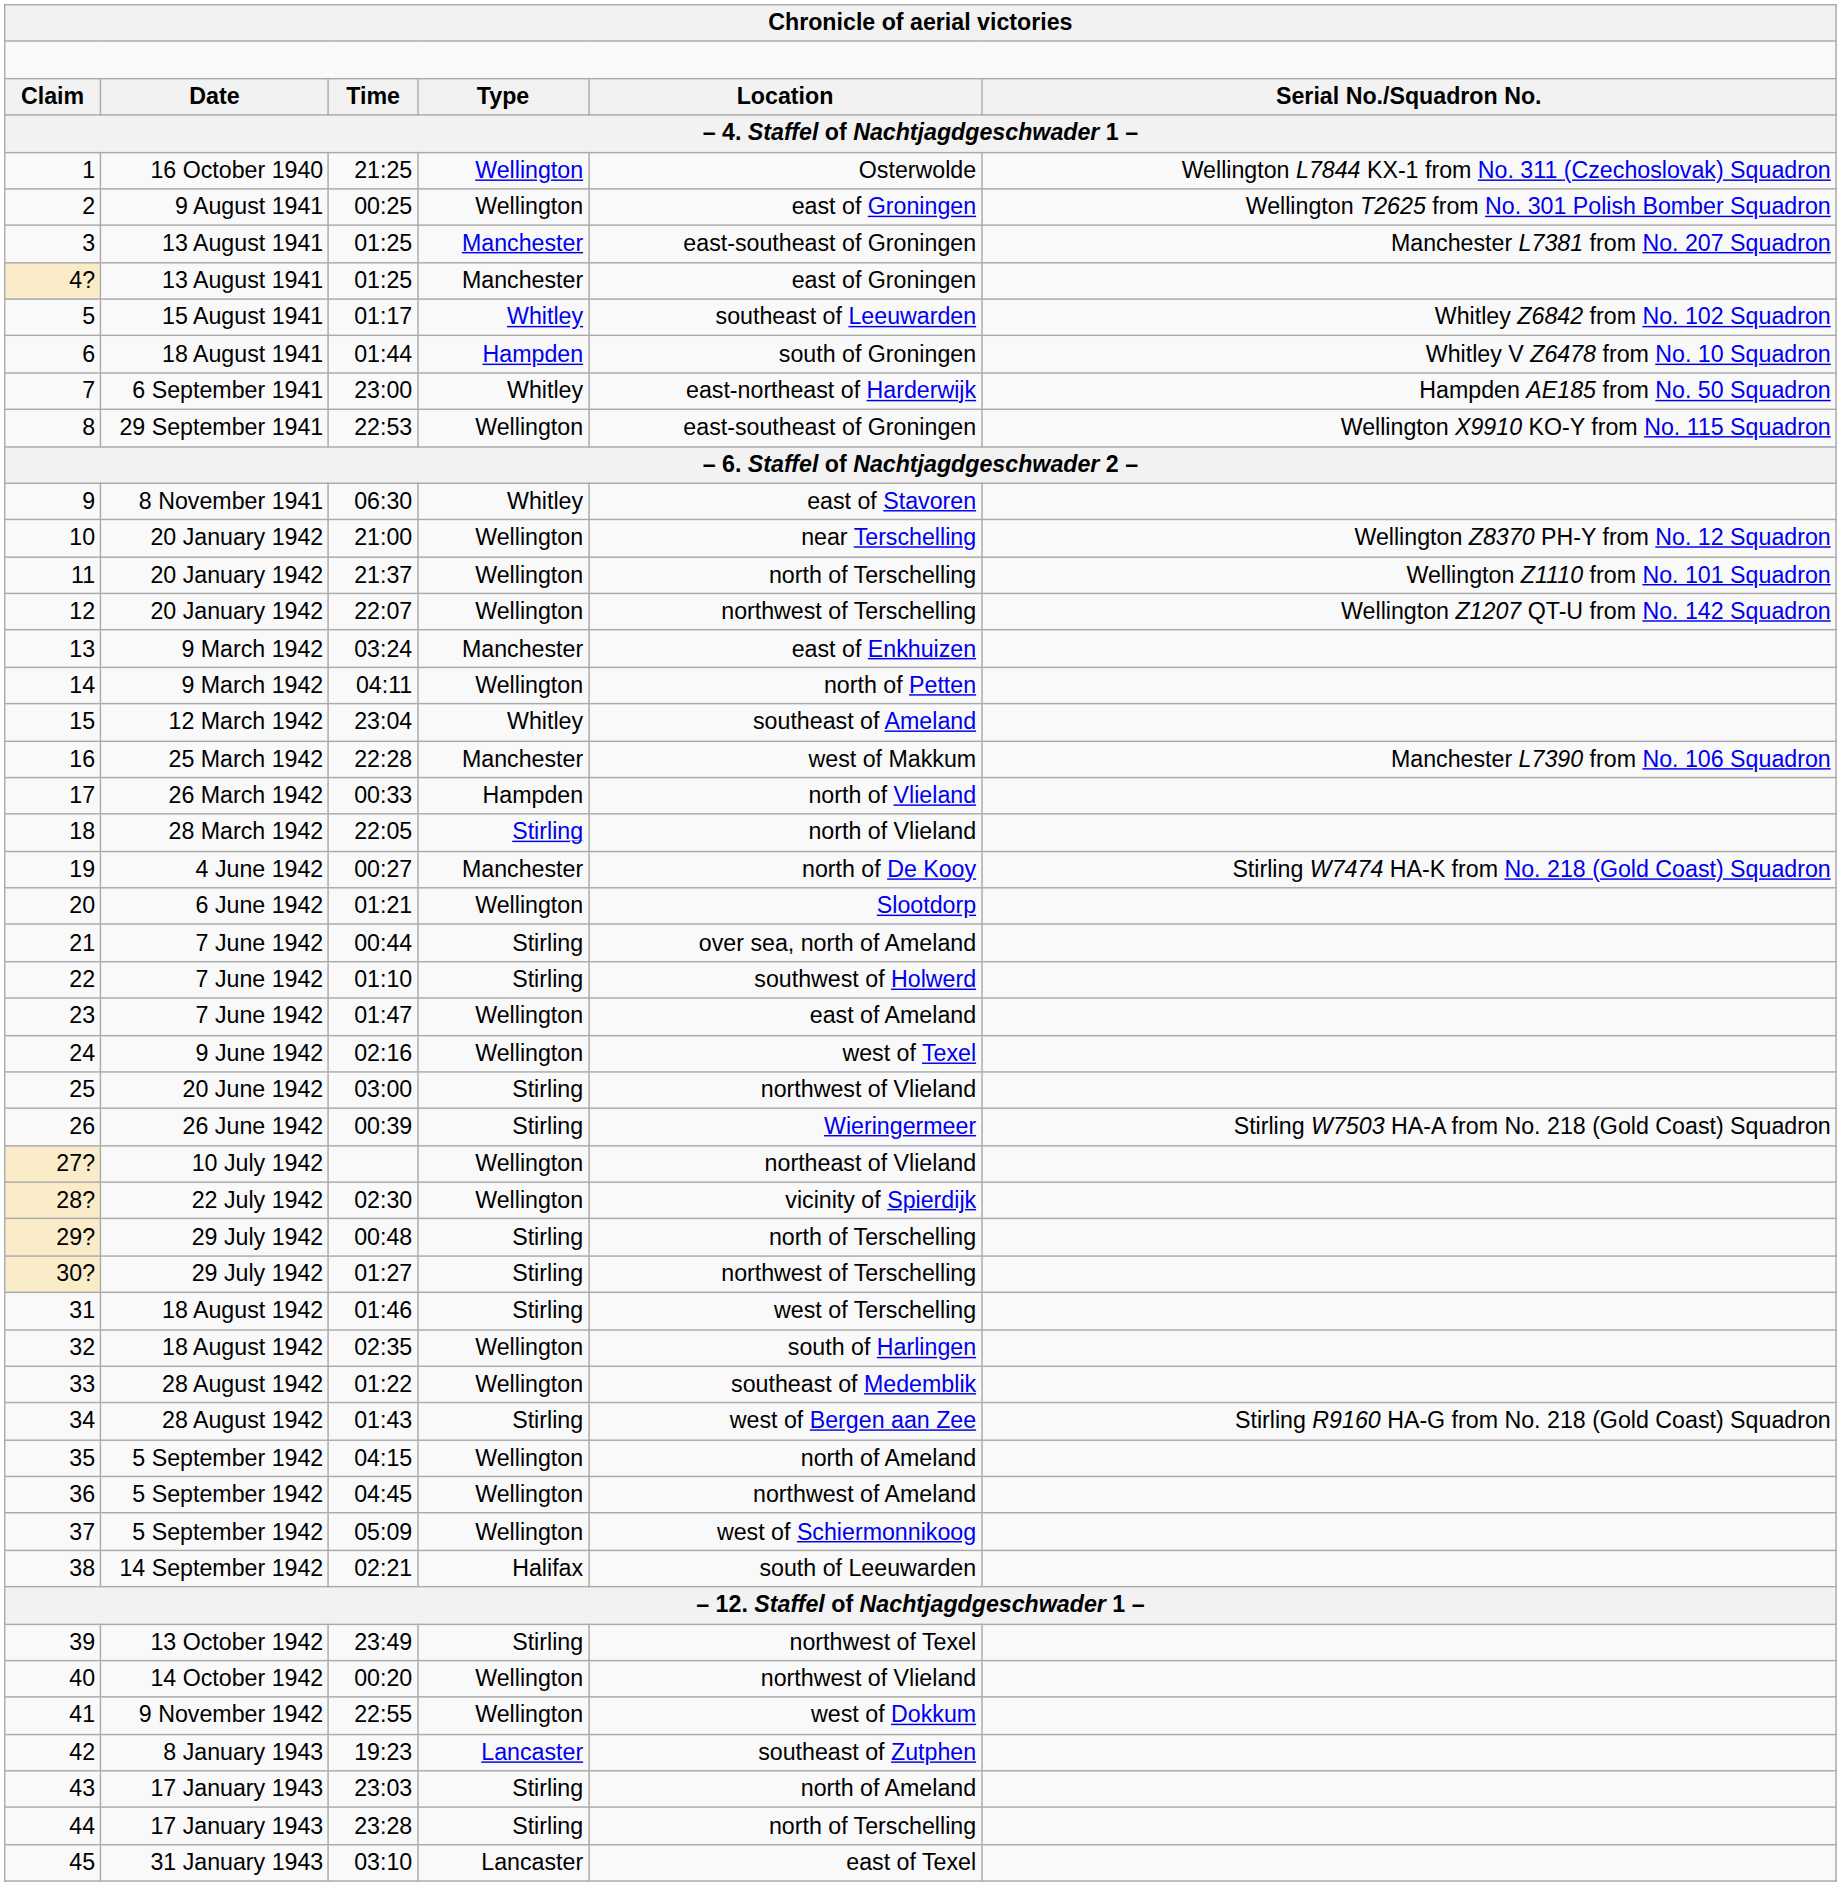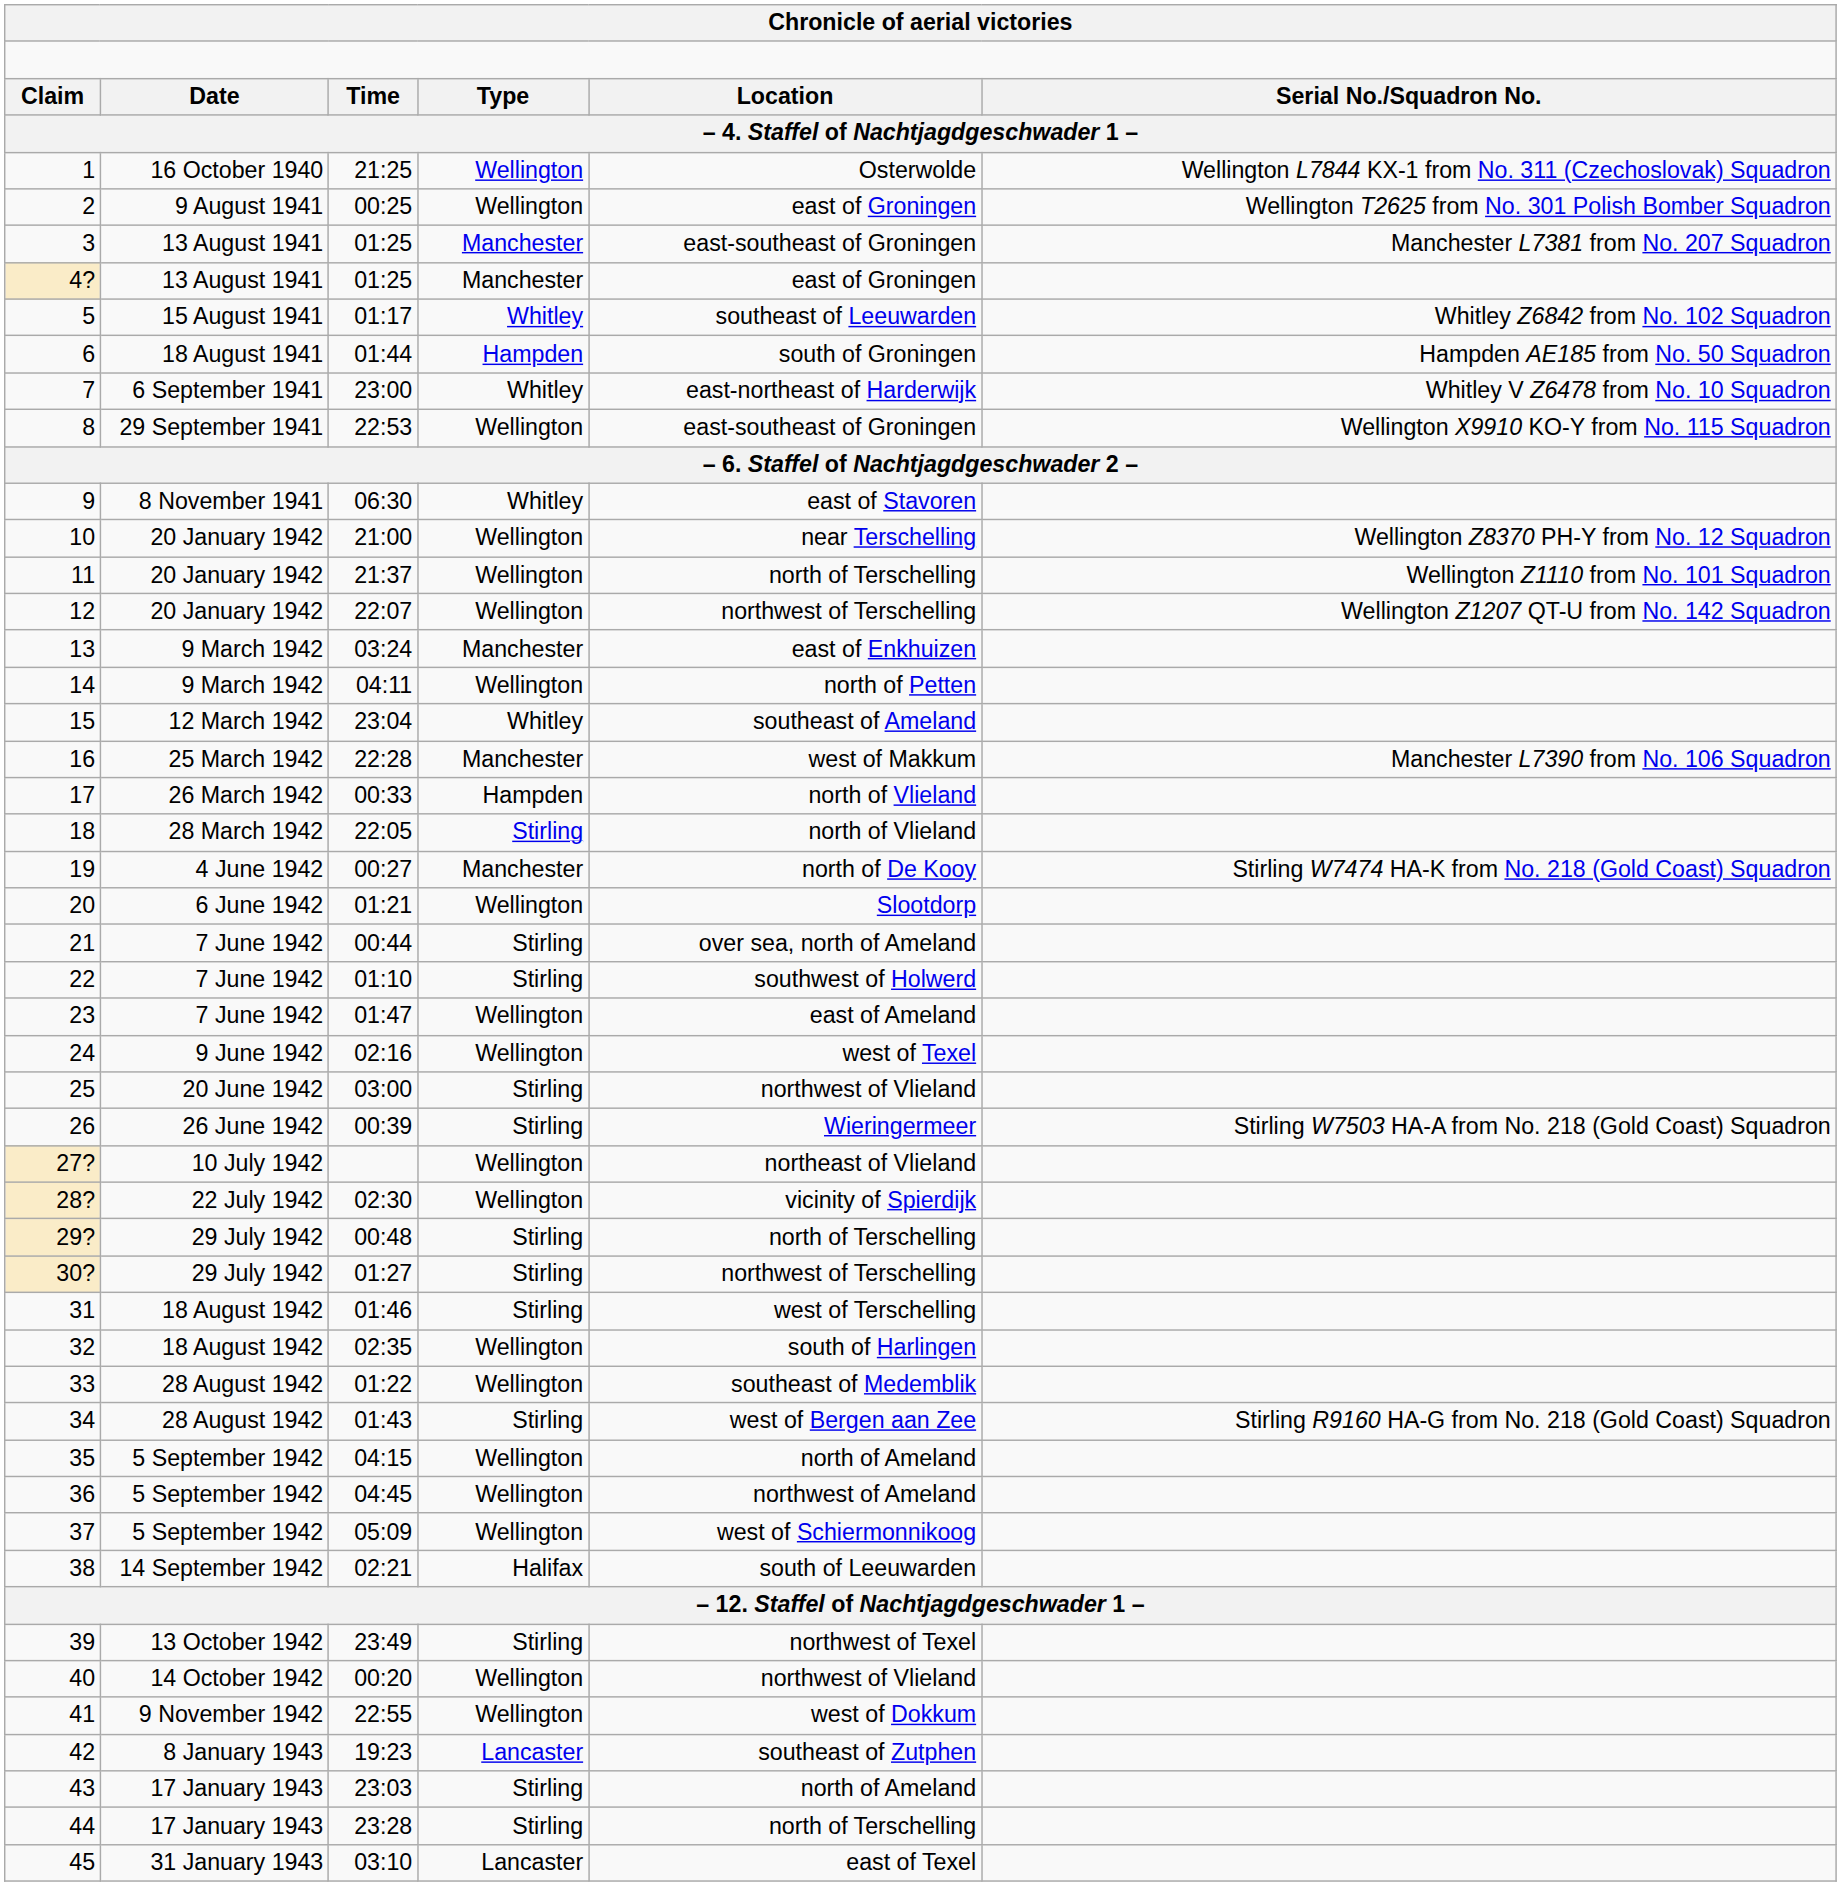6 | column 6: Whitley V Z6478 from No. 10 Squadron -> Hampden AE185 from No. 50 Squadron
7 | column 6: Hampden AE185 from No. 50 Squadron -> Whitley V Z6478 from No. 10 Squadron
